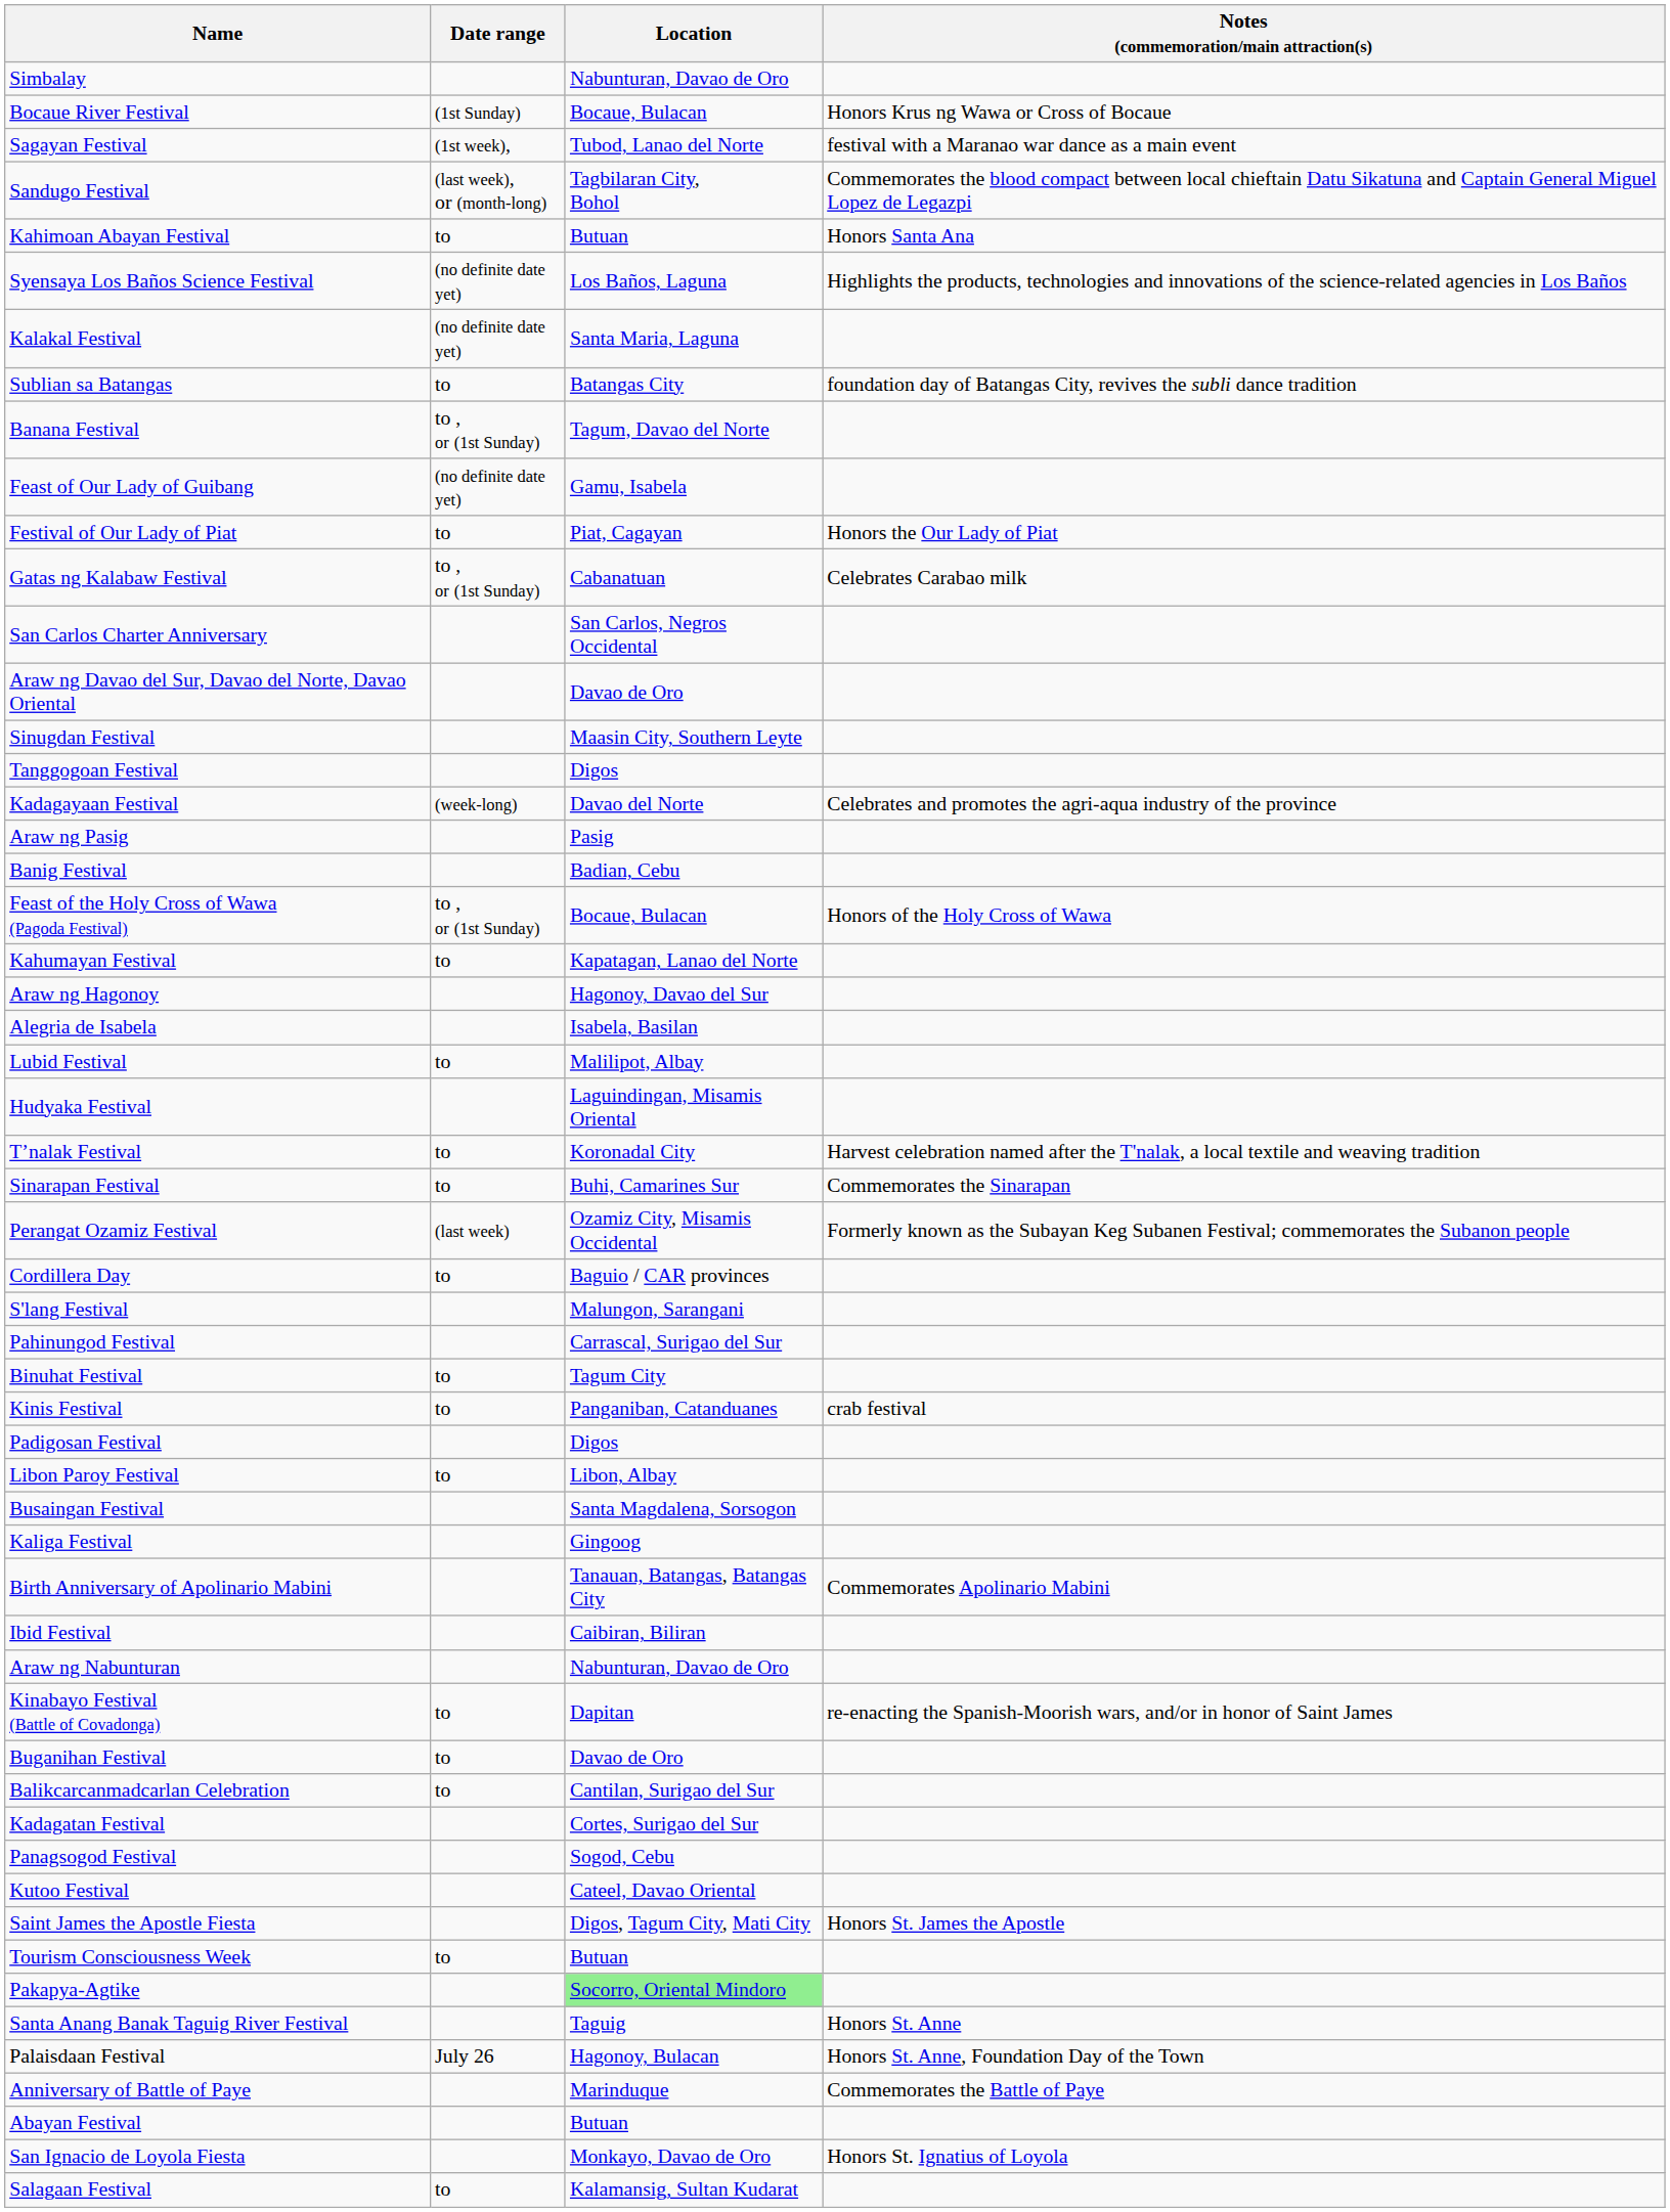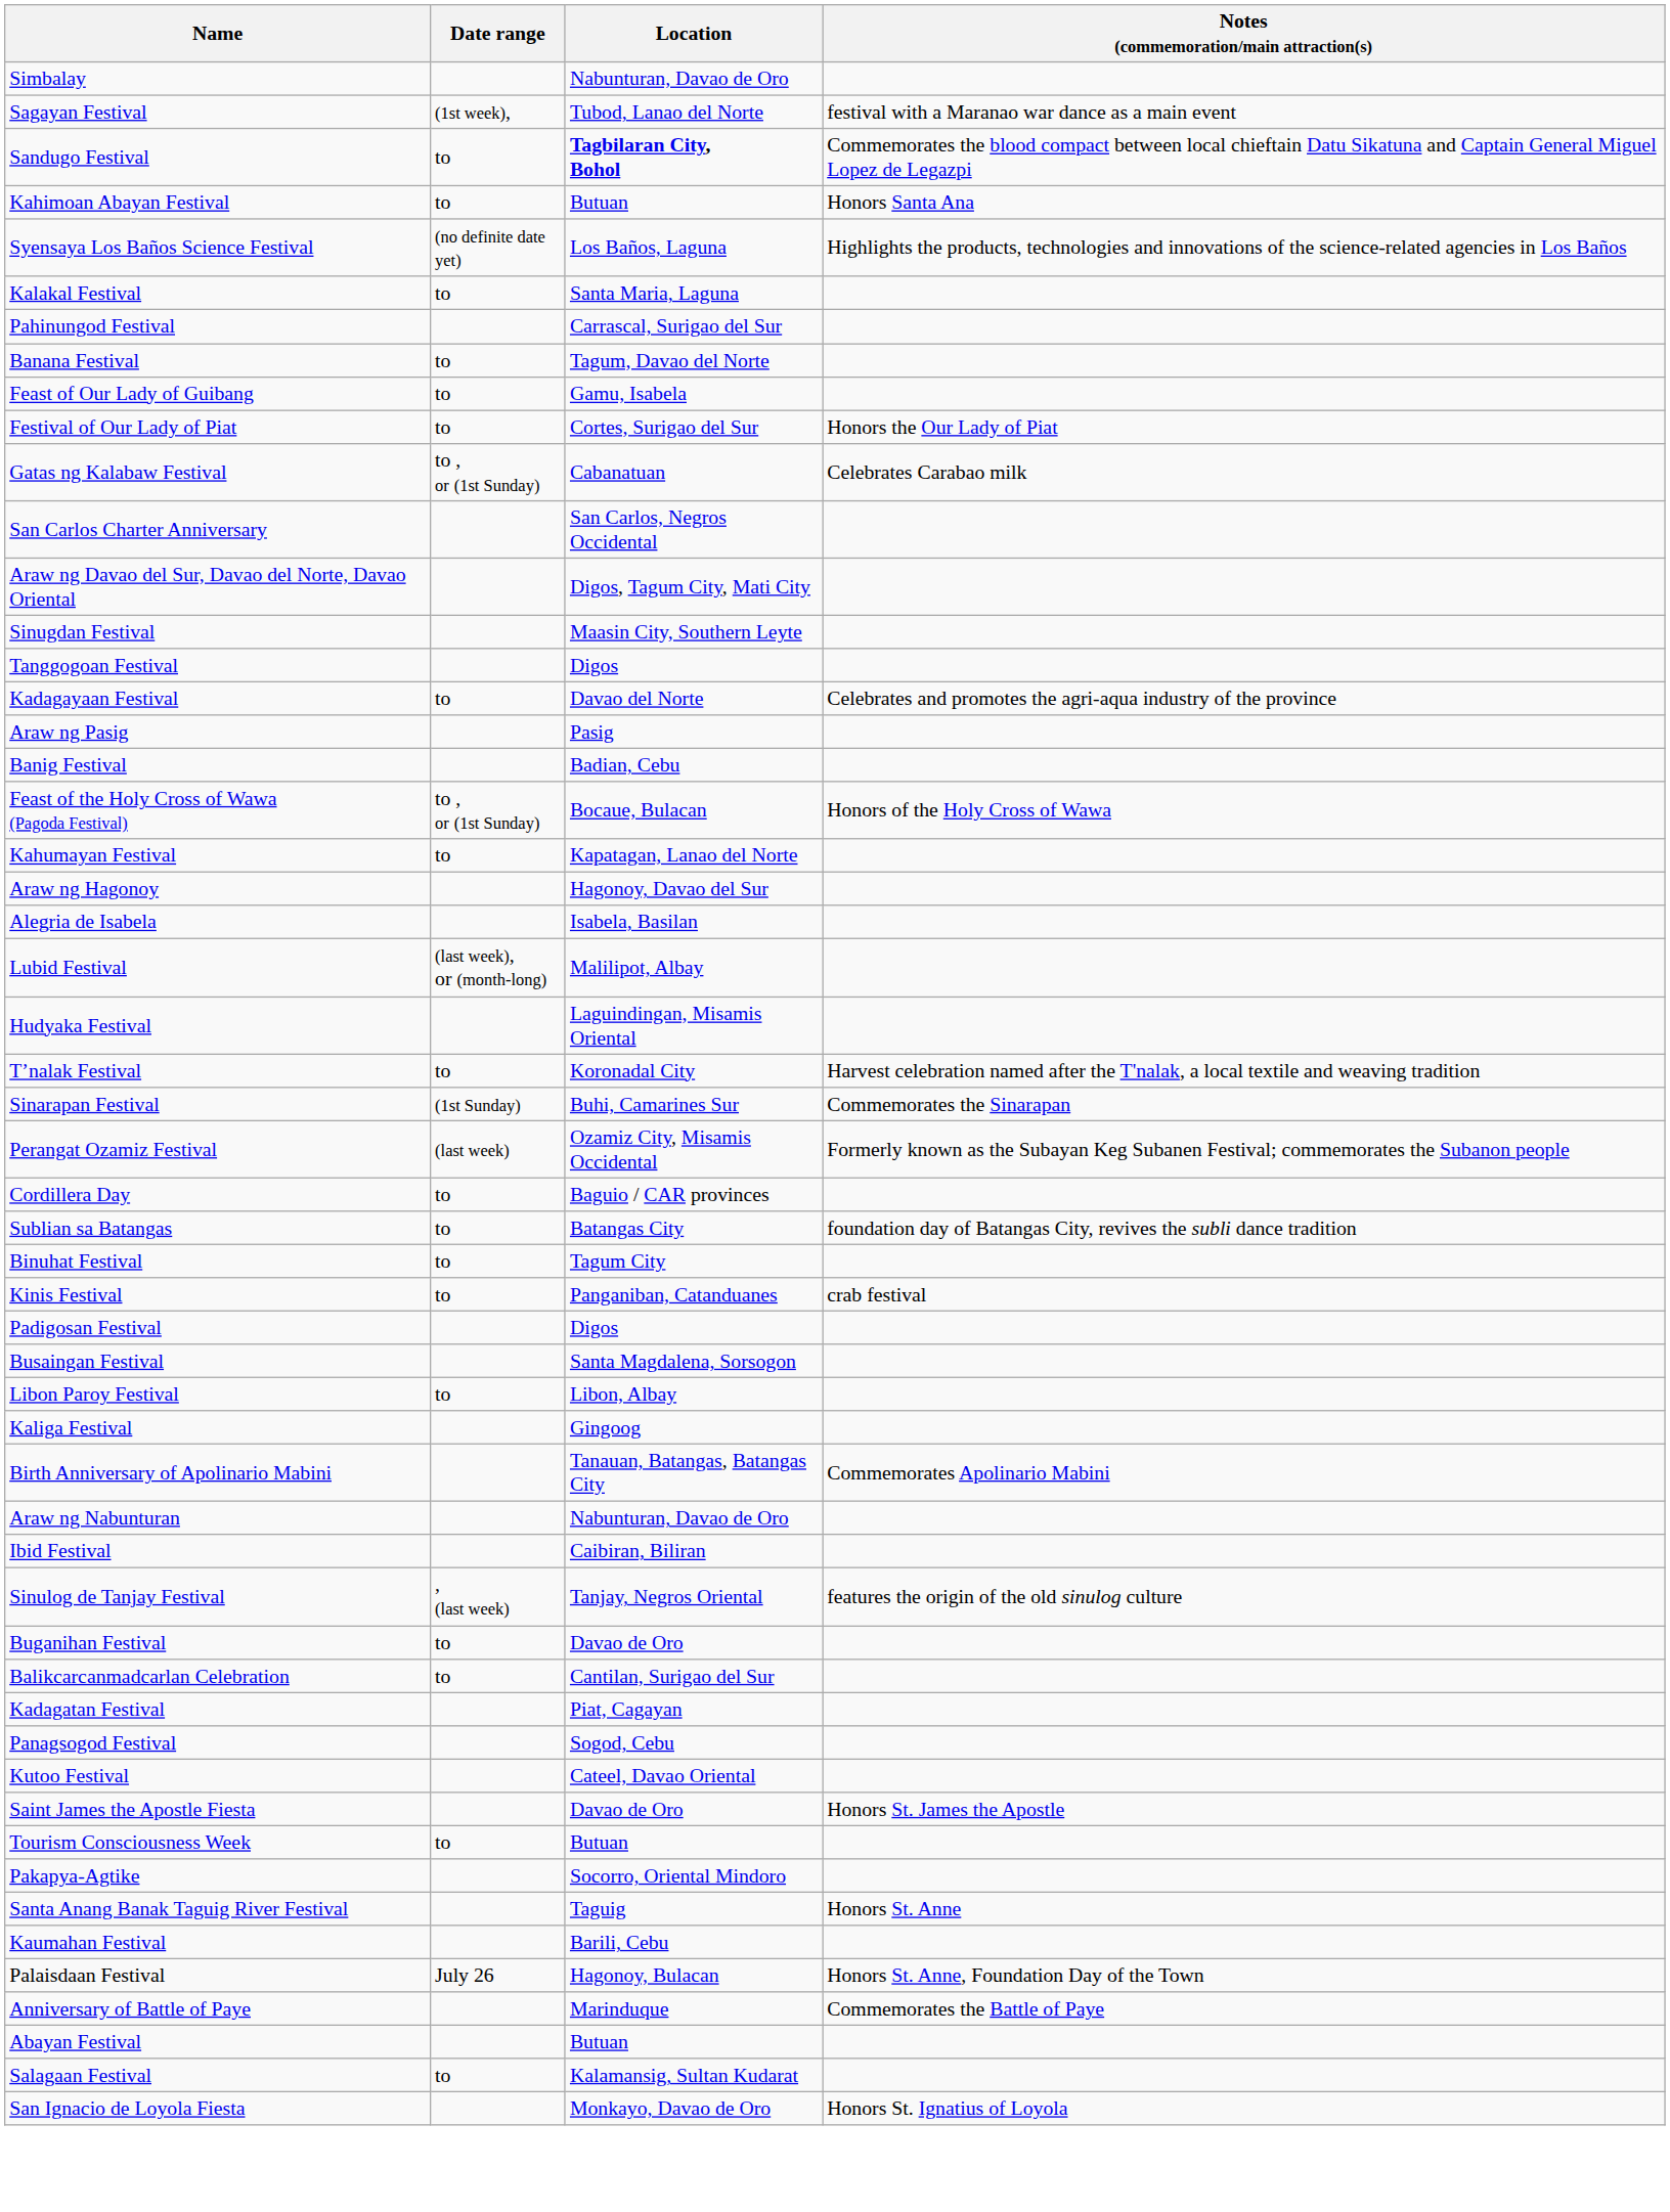- row: Bocaue River Festival | (1st Sunday) | Bocaue, Bulacan | Honors Krus ng Wawa or Cross of Bocaue
Sandugo Festival | Date range: (last week), or (month-long) -> to
Sandugo Festival | Location: normal -> bold
Kalakal Festival | Date range: (no definite date yet) -> to
rows swapped: Sublian sa Batangas <-> Pahinungod Festival
Banana Festival | Date range: to , or (1st Sunday) -> to
Feast of Our Lady of Guibang | Date range: (no definite date yet) -> to
Festival of Our Lady of Piat | Location: Piat, Cagayan -> Cortes, Surigao del Sur
Araw ng Davao del Sur, Davao del Norte, Davao Oriental | Location: Davao de Oro -> Digos, Tagum City, Mati City
Kadagayaan Festival | Date range: (week-long) -> to
Lubid Festival | Date range: to -> (last week), or (month-long)
Sinarapan Festival | Date range: to -> (1st Sunday)
- row: S'lang Festival | Malungon, Sarangani
rows swapped: Busaingan Festival <-> Libon Paroy Festival
rows swapped: Ibid Festival <-> Araw ng Nabunturan
- row: Kinabayo Festival (Battle of Covadonga) | to | Dapitan | re-enacting the Spanish-Moorish wars, and/or in honor of Saint James
+ row: Sinulog de Tanjay Festival | , (last week) | Tanjay, Negros Oriental | features the origin of the old sinulog culture
Kadagatan Festival | Location: Cortes, Surigao del Sur -> Piat, Cagayan
Saint James the Apostle Fiesta | Location: Digos, Tagum City, Mati City -> Davao de Oro
Pakapya-Agtike | Location: lightgreen background -> no background
+ row: Kaumahan Festival | Barili, Cebu
rows swapped: San Ignacio de Loyola Fiesta <-> Salagaan Festival
